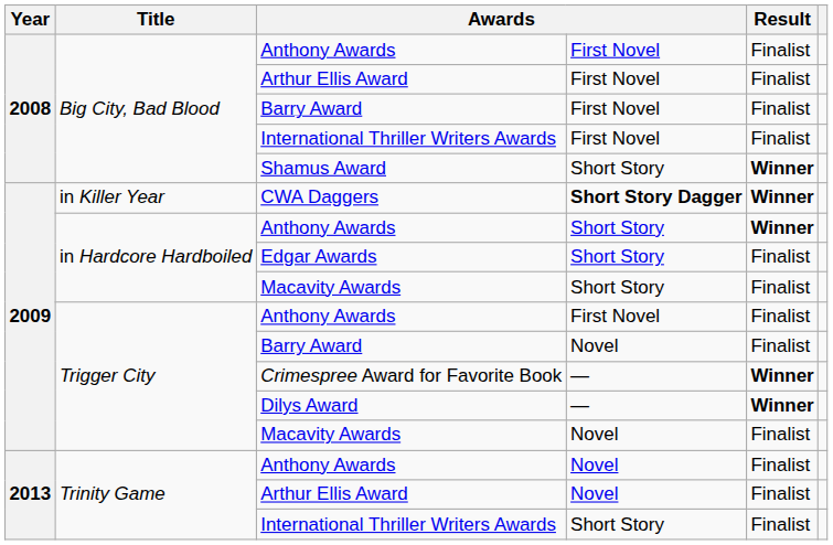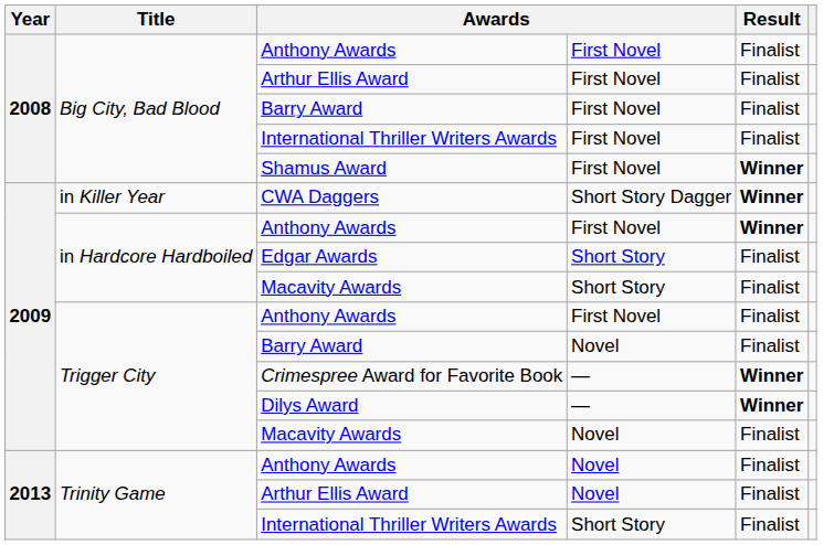Shamus Award | column 4: Short Story -> First Novel
CWA Daggers | column 4: bold -> normal
in Hardcore Hardboiled / Anthony Awards | column 4: Short Story -> First Novel
